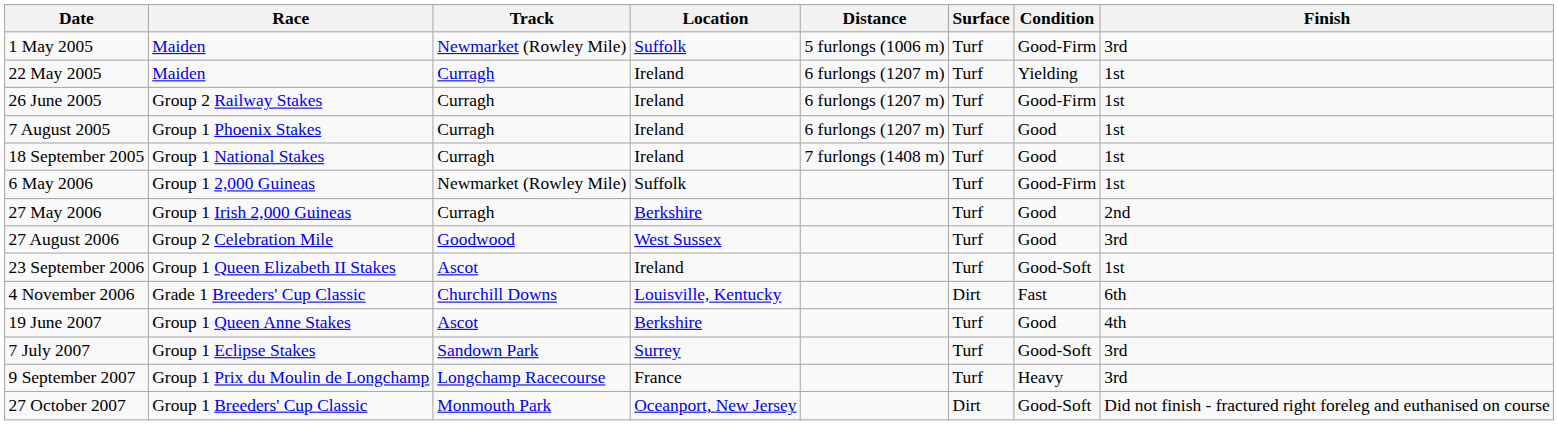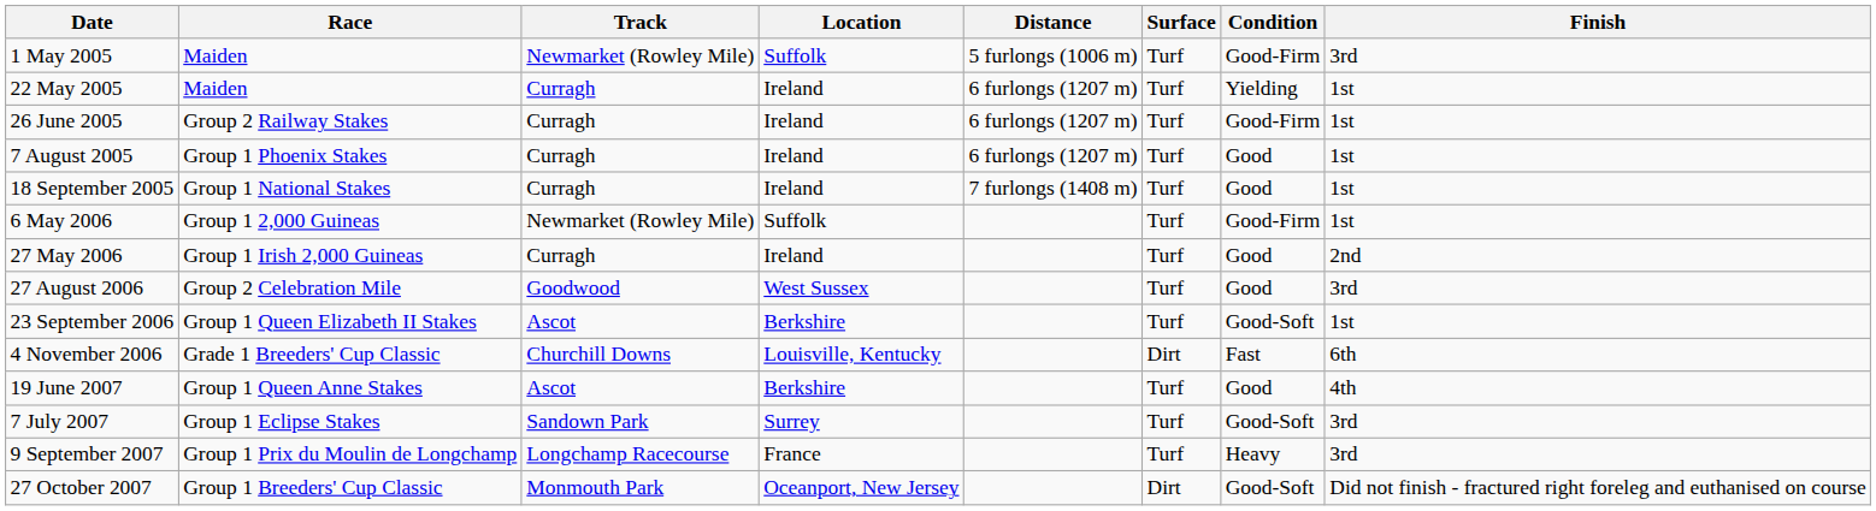27 May 2006 | Location: Berkshire -> Ireland
23 September 2006 | Location: Ireland -> Berkshire
